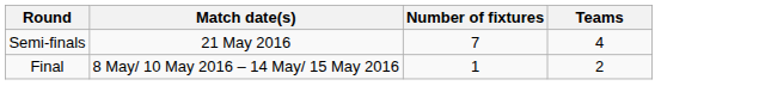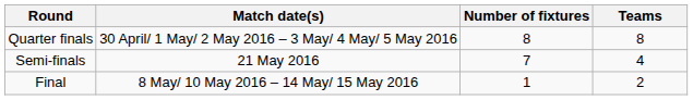+ row: Quarter finals | 30 April/ 1 May/ 2 May 2016 – 3 May/ 4 May/ 5 May 2016 | 8 | 8
